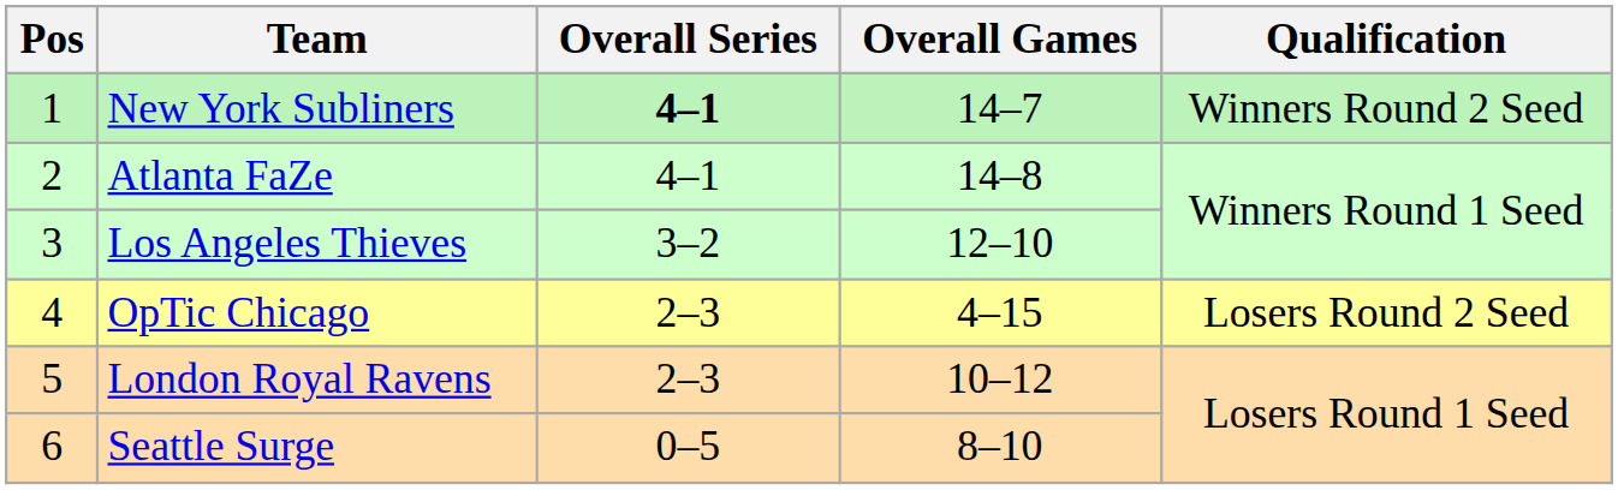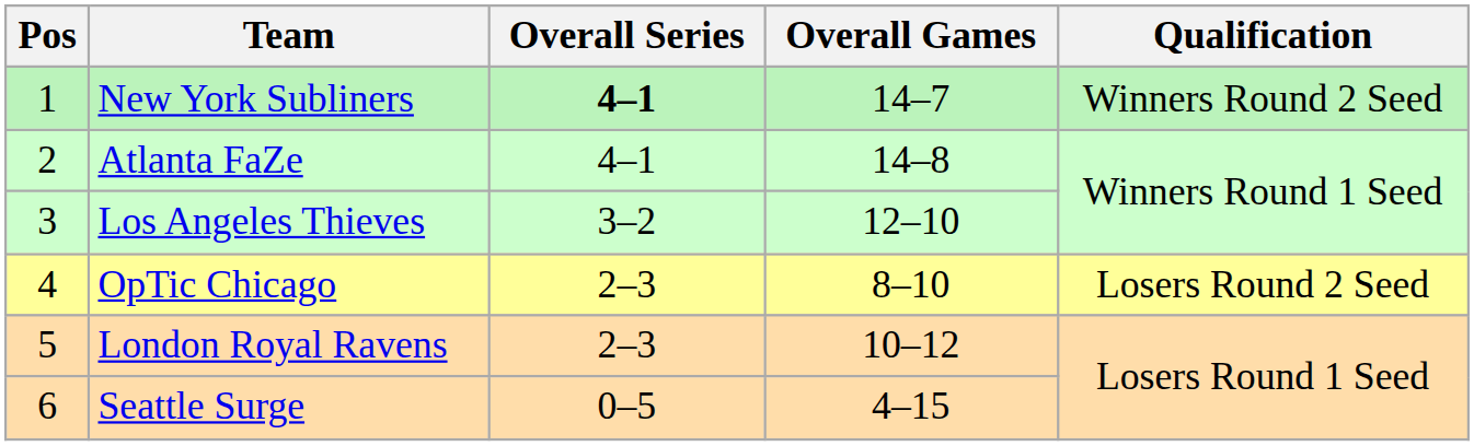OpTic Chicago | Overall Games: 4–15 -> 8–10
Seattle Surge | Overall Games: 8–10 -> 4–15
